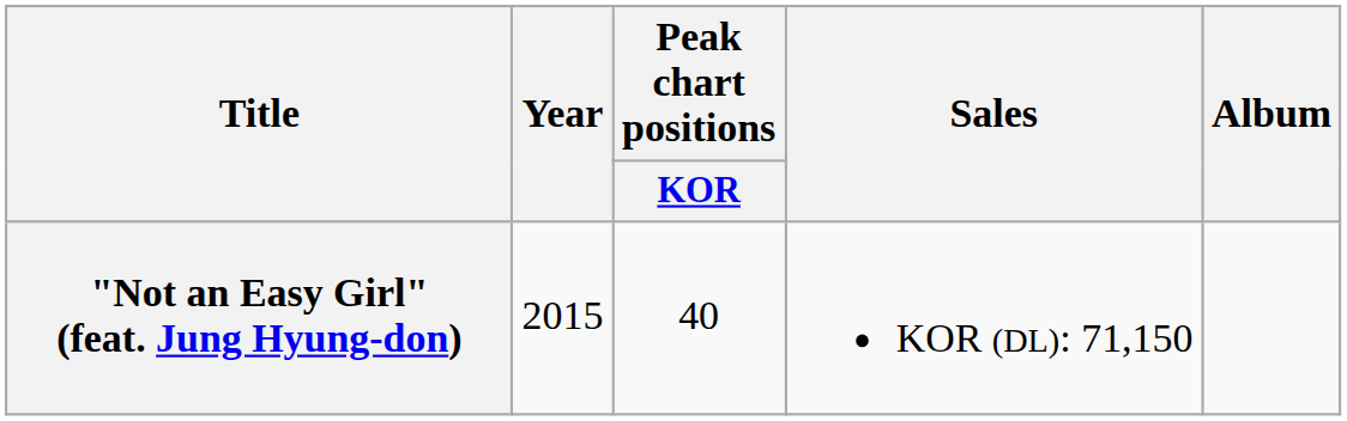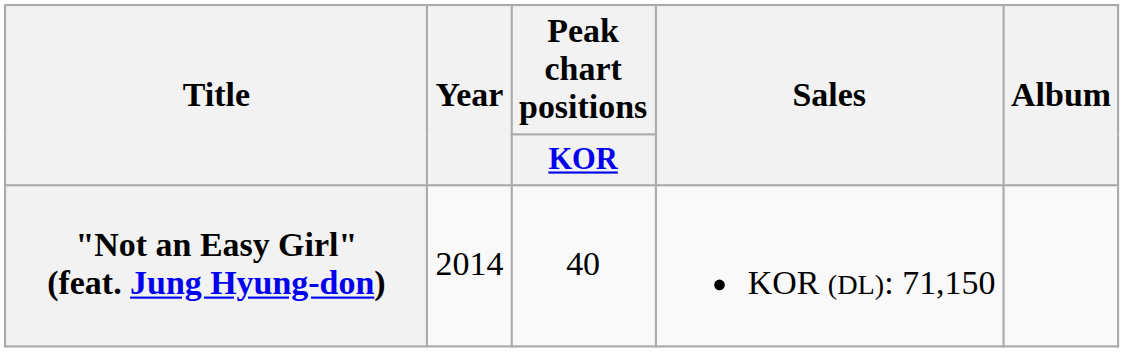"Not an Easy Girl" (feat. Jung Hyung-don) | Year: 2015 -> 2014
